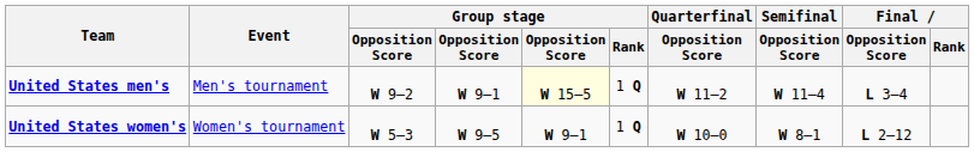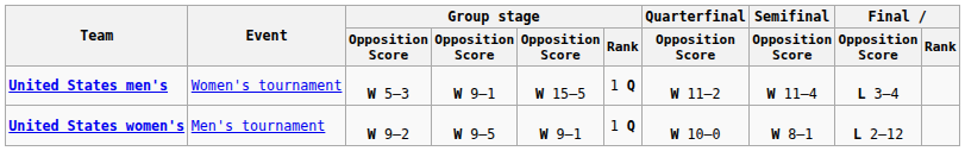United States men's | Event: Men's tournament -> Women's tournament
United States men's | column 3: W 9–2 -> W 5–3
United States men's | column 5: lightyellow background -> no background
United States women's | Event: Women's tournament -> Men's tournament
United States women's | column 3: W 5–3 -> W 9–2
